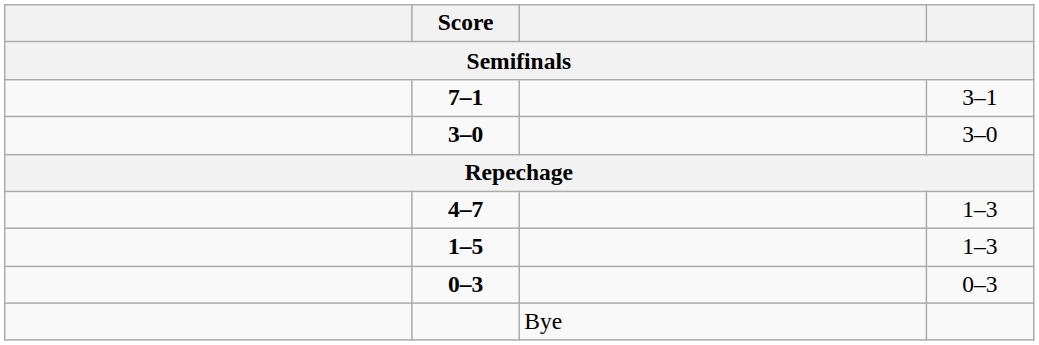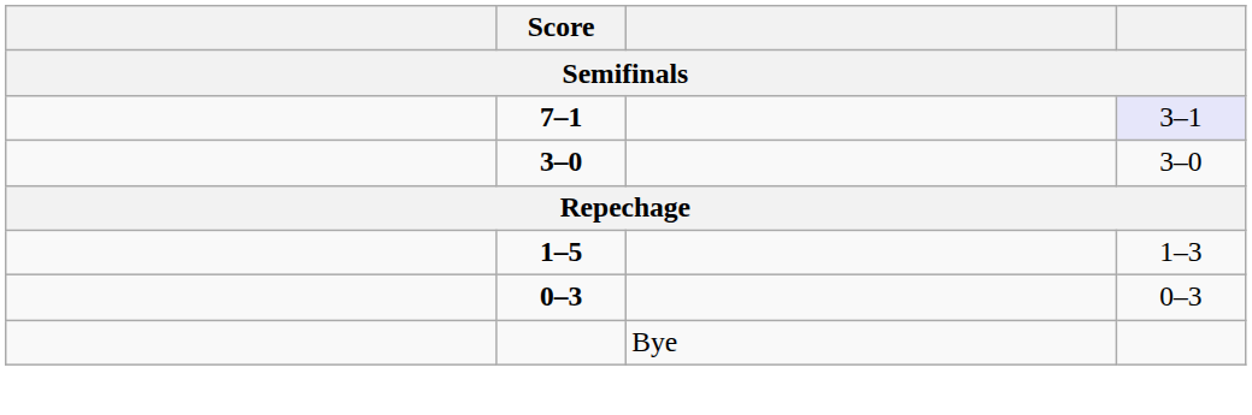7–1 | column 4: no background -> lavender background
- row: 4–7 | 1–3
